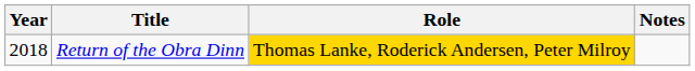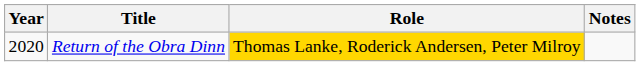Return of the Obra Dinn | Year: 2018 -> 2020
